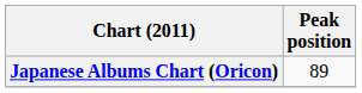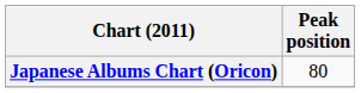Japanese Albums Chart (Oricon) | Peak position: 89 -> 80
